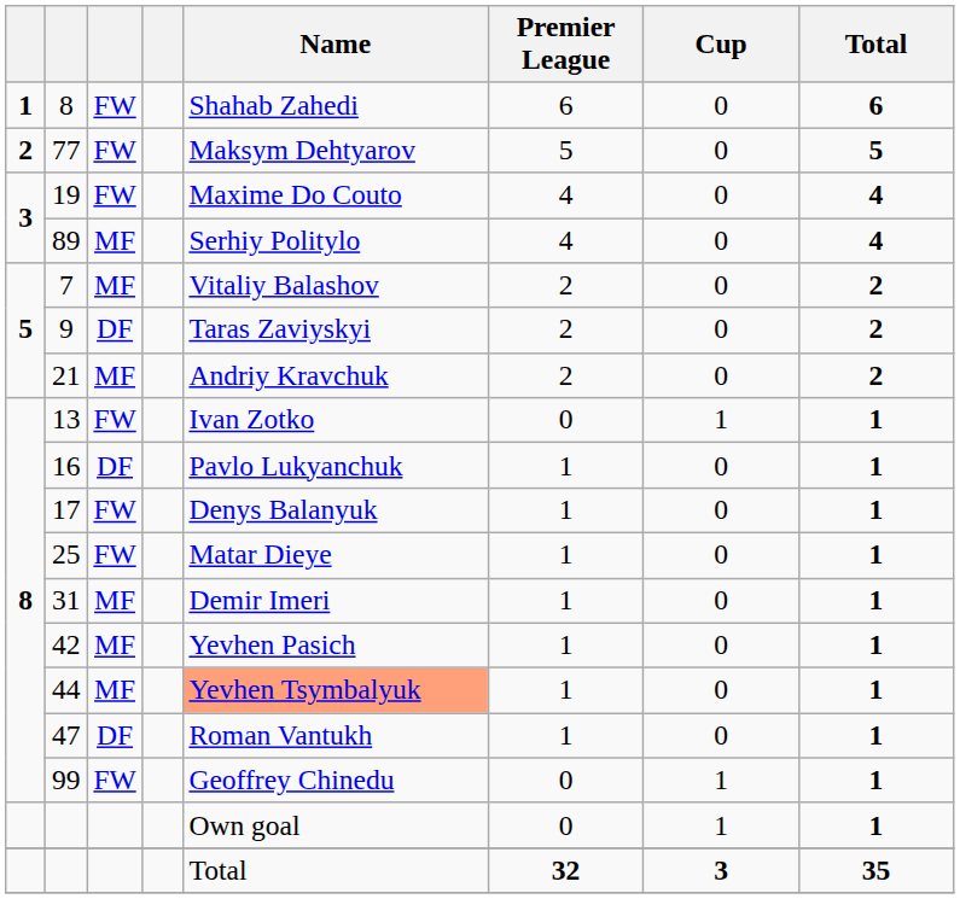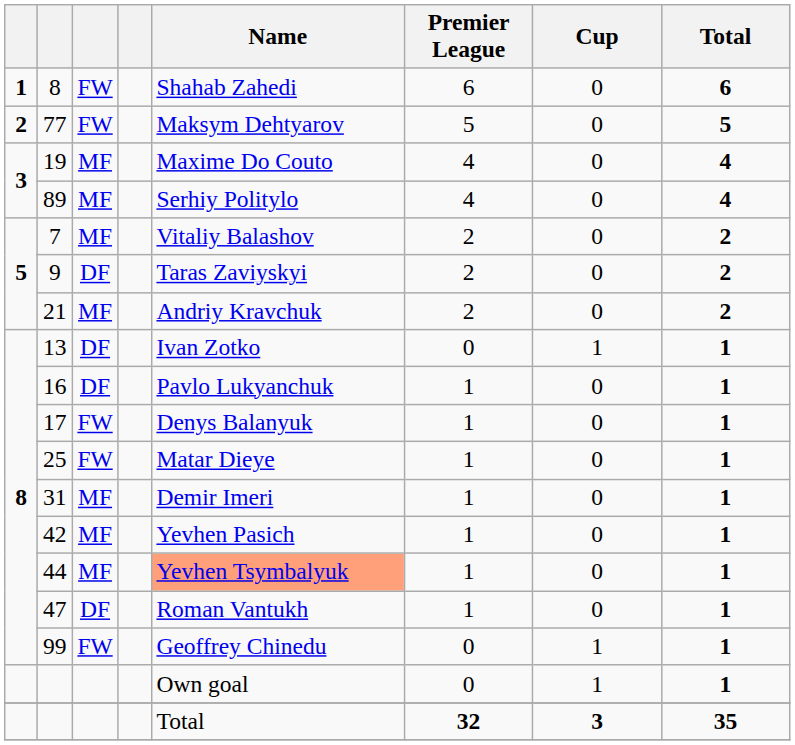19 | column 3: FW -> MF
13 | column 3: FW -> DF
